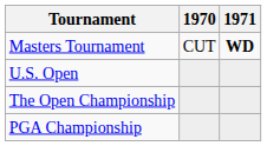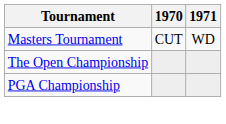Masters Tournament | 1971: bold -> normal
- row: U.S. Open
